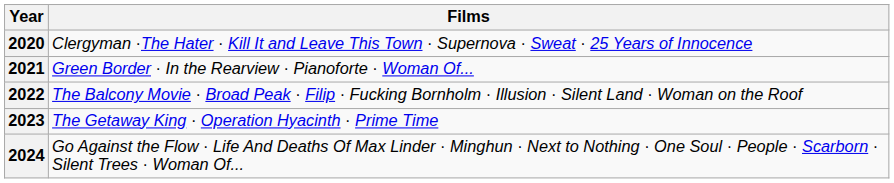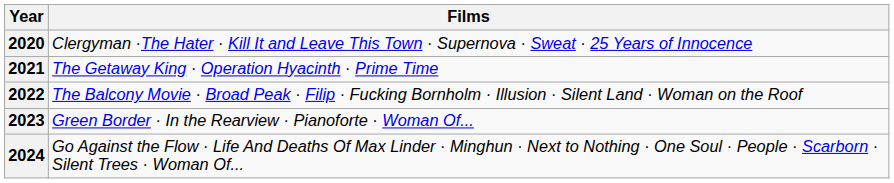2021 | Films: Green Border · In the Rearview · Pianoforte · Woman Of... -> The Getaway King · Operation Hyacinth · Prime Time
2023 | Films: The Getaway King · Operation Hyacinth · Prime Time -> Green Border · In the Rearview · Pianoforte · Woman Of...
